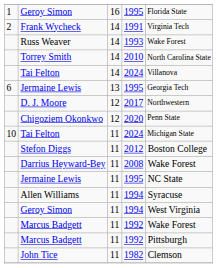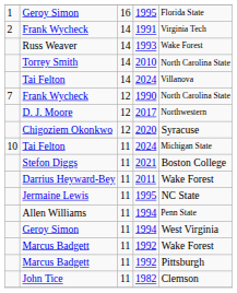- row: 6 | Jermaine Lewis | 13 | 1995 | Georgia Tech
+ row: 7 | Frank Wycheck | 12 | 1990 | North Carolina State
Chigoziem Okonkwo | column 5: Penn State -> Syracuse
Stefon Diggs | column 4: 2012 -> 2021
Darrius Heyward-Bey | column 4: 2008 -> 2011
Allen Williams | column 5: Syracuse -> Penn State
